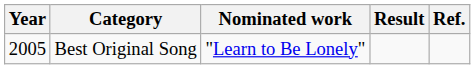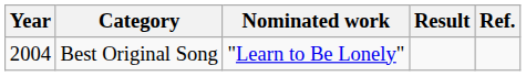Best Original Song | Year: 2005 -> 2004
